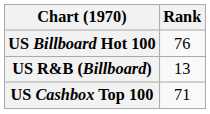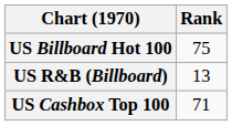US Billboard Hot 100 | Rank: 76 -> 75
